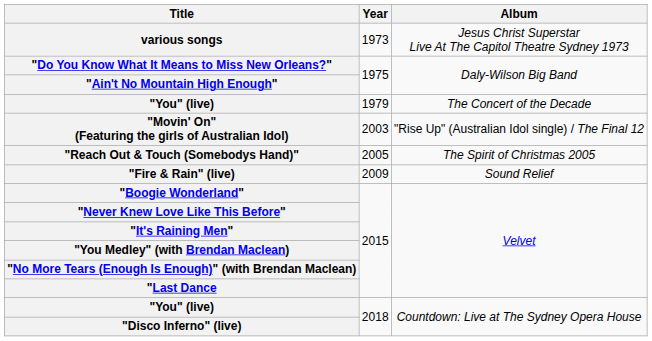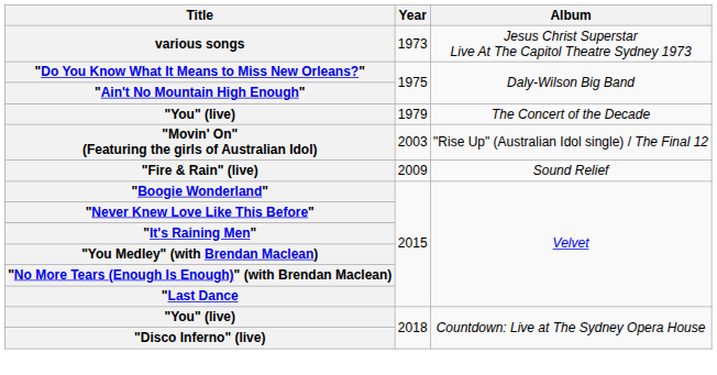- row: "Reach Out & Touch (Somebodys Hand)" | 2005 | The Spirit of Christmas 2005
